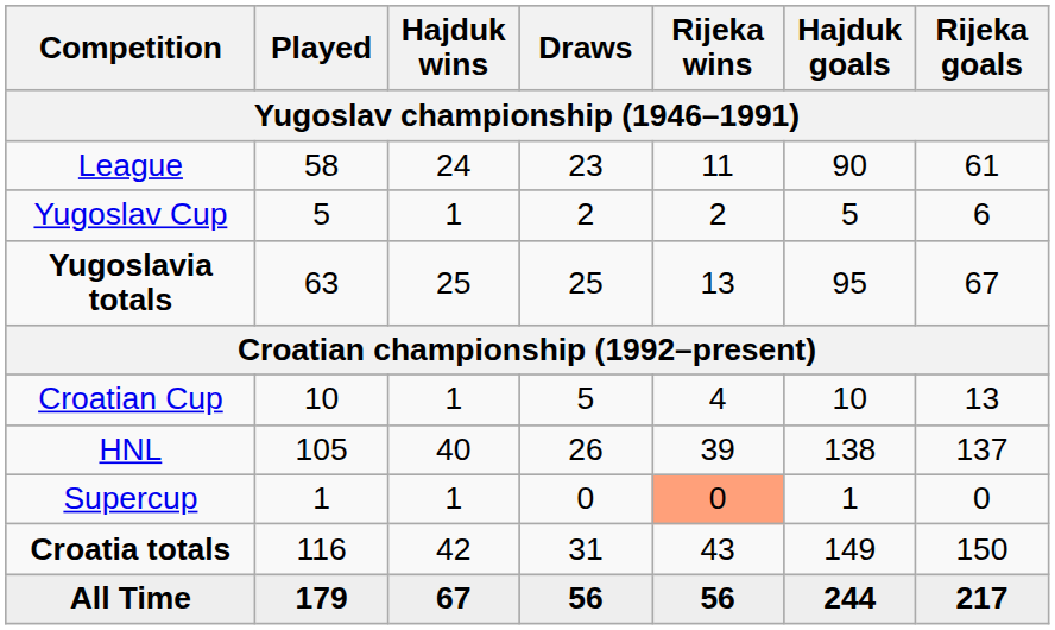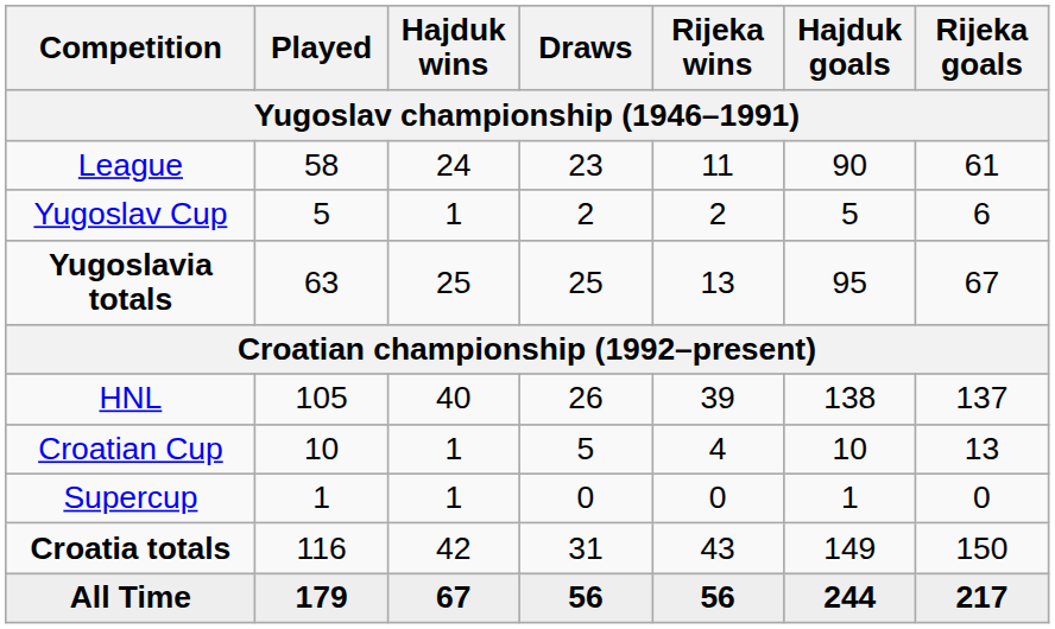rows swapped: HNL <-> Croatian Cup
Supercup | Rijeka wins: lightsalmon background -> no background
